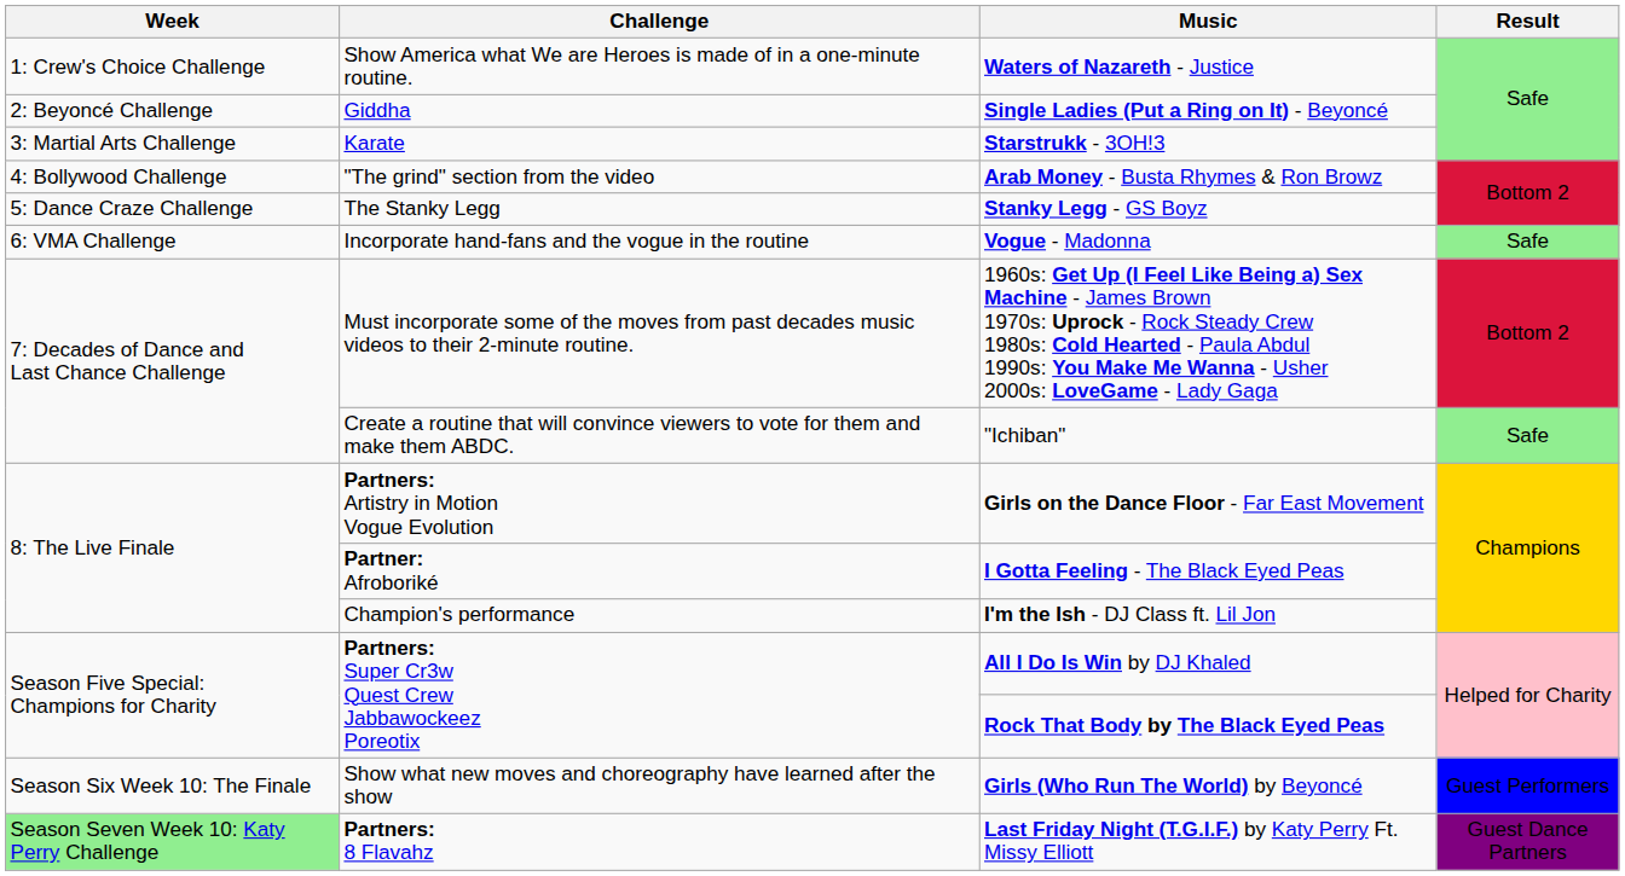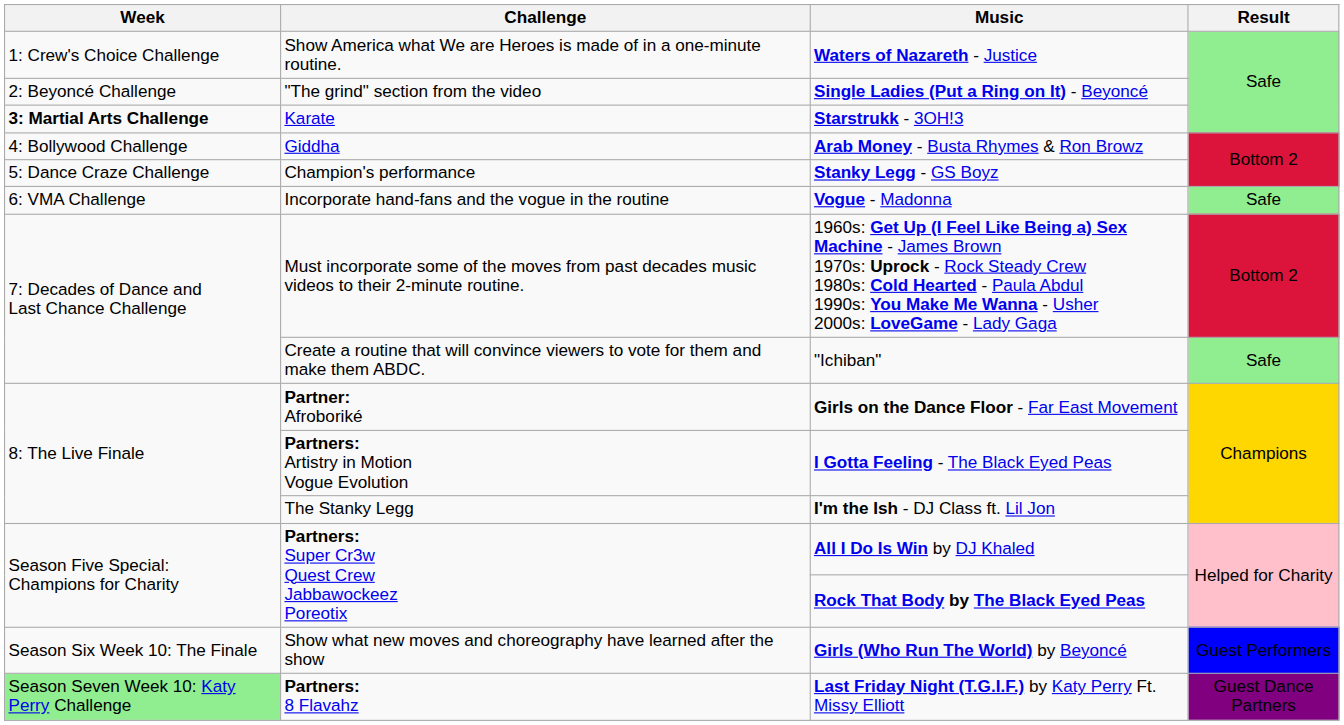Single Ladies (Put a Ring on It) - Beyoncé | Challenge: Giddha -> "The grind" section from the video
Starstrukk - 3OH!3 | Week: normal -> bold
Arab Money - Busta Rhymes & Ron Browz | Challenge: "The grind" section from the video -> Giddha
Stanky Legg - GS Boyz | Challenge: The Stanky Legg -> Champion's performance
Girls on the Dance Floor - Far East Movement | Challenge: Partners: Artistry in Motion Vogue Evolution -> Partner: Afroboriké
I Gotta Feeling - The Black Eyed Peas | Challenge: Partner: Afroboriké -> Partners: Artistry in Motion Vogue Evolution
I'm the Ish - DJ Class ft. Lil Jon | Challenge: Champion's performance -> The Stanky Legg
